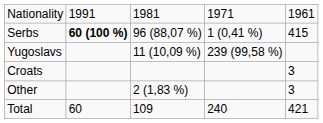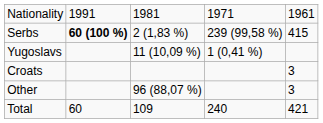Serbs | column 3: 96 (88,07 %) -> 2 (1,83 %)
Serbs | column 4: 1 (0,41 %) -> 239 (99,58 %)
Yugoslavs | column 4: 239 (99,58 %) -> 1 (0,41 %)
Other | column 3: 2 (1,83 %) -> 96 (88,07 %)
